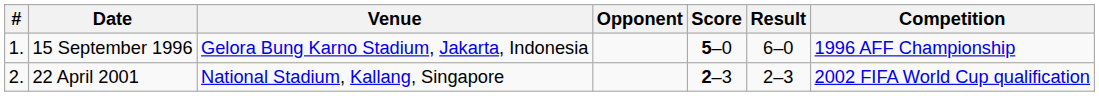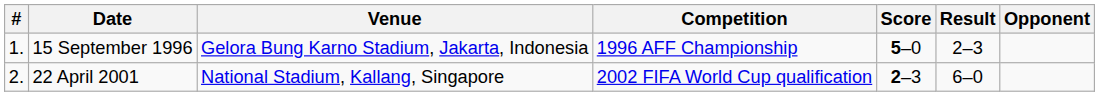columns swapped: Opponent <-> Competition
15 September 1996 | Result: 6–0 -> 2–3
22 April 2001 | Result: 2–3 -> 6–0
